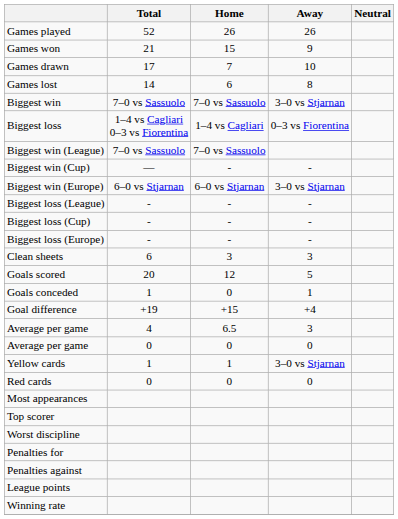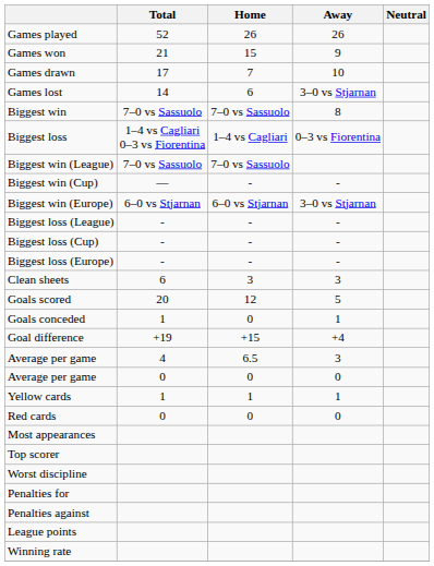Games lost | Away: 8 -> 3–0 vs Stjarnan
Biggest win | Away: 3–0 vs Stjarnan -> 8
Yellow cards | Away: 3–0 vs Stjarnan -> 1
